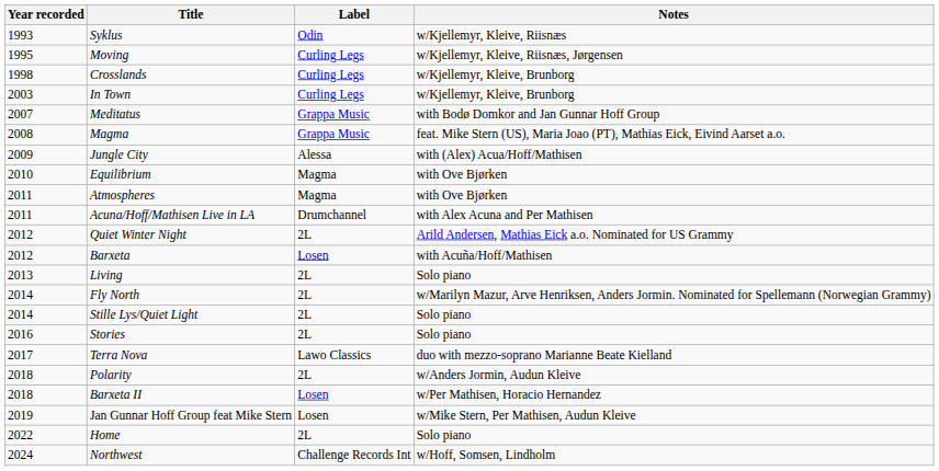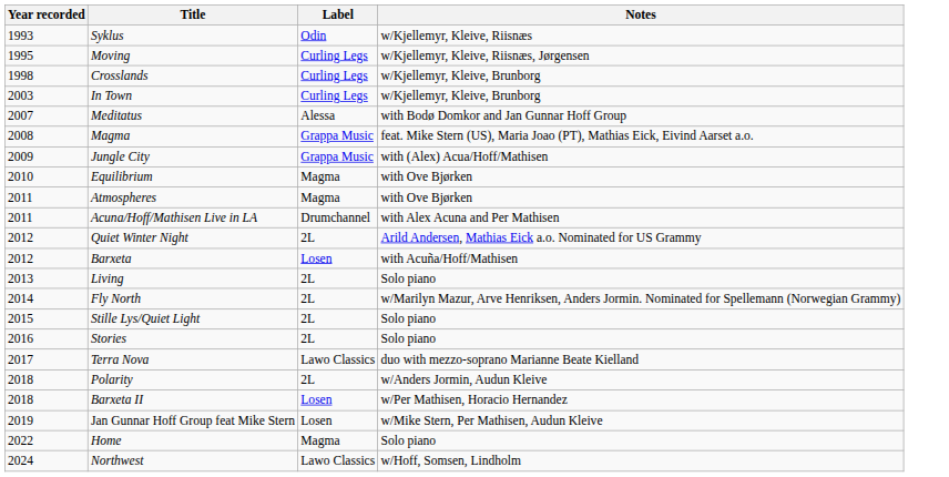Meditatus | Label: Grappa Music -> Alessa
Jungle City | Label: Alessa -> Grappa Music
Stille Lys/Quiet Light | Year recorded: 2014 -> 2015
Home | Label: 2L -> Magma
Northwest | Label: Challenge Records Int -> Lawo Classics
